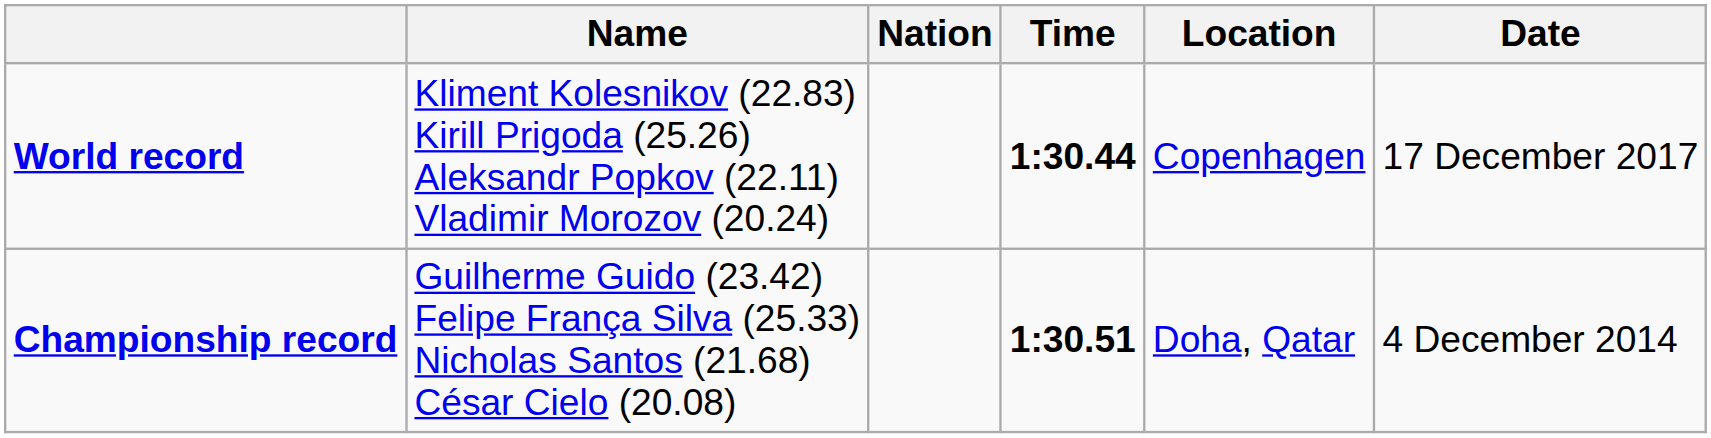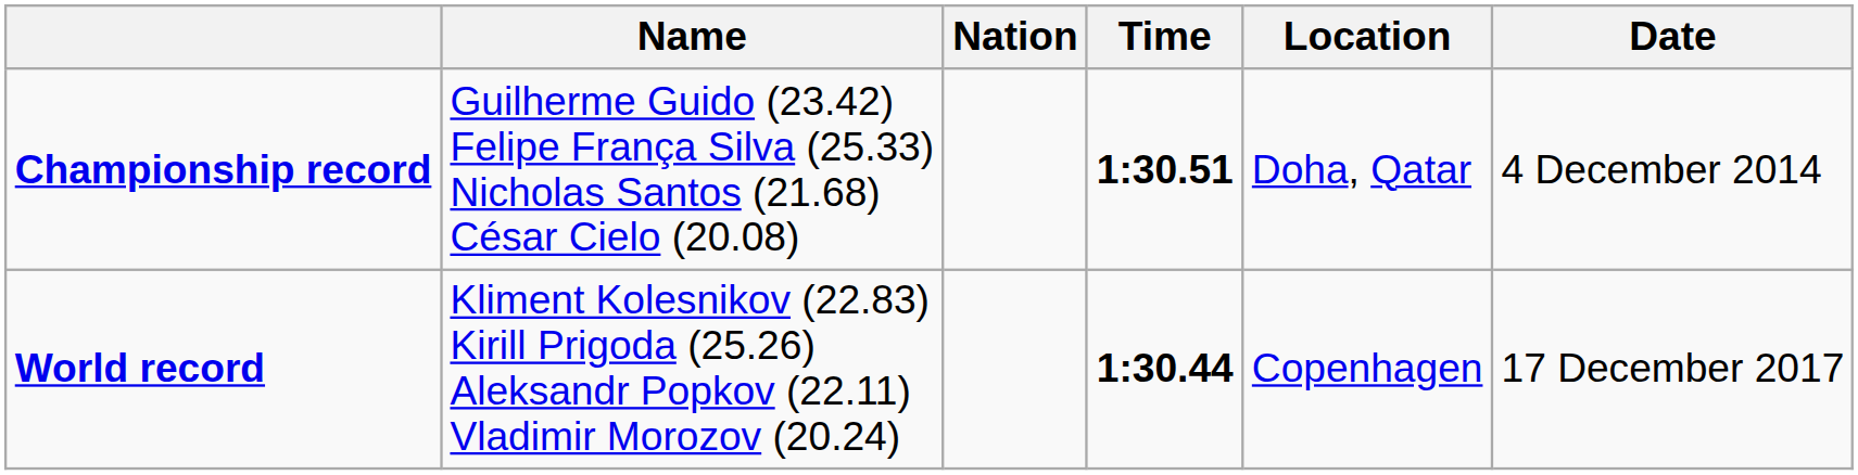rows swapped: World record <-> Championship record
